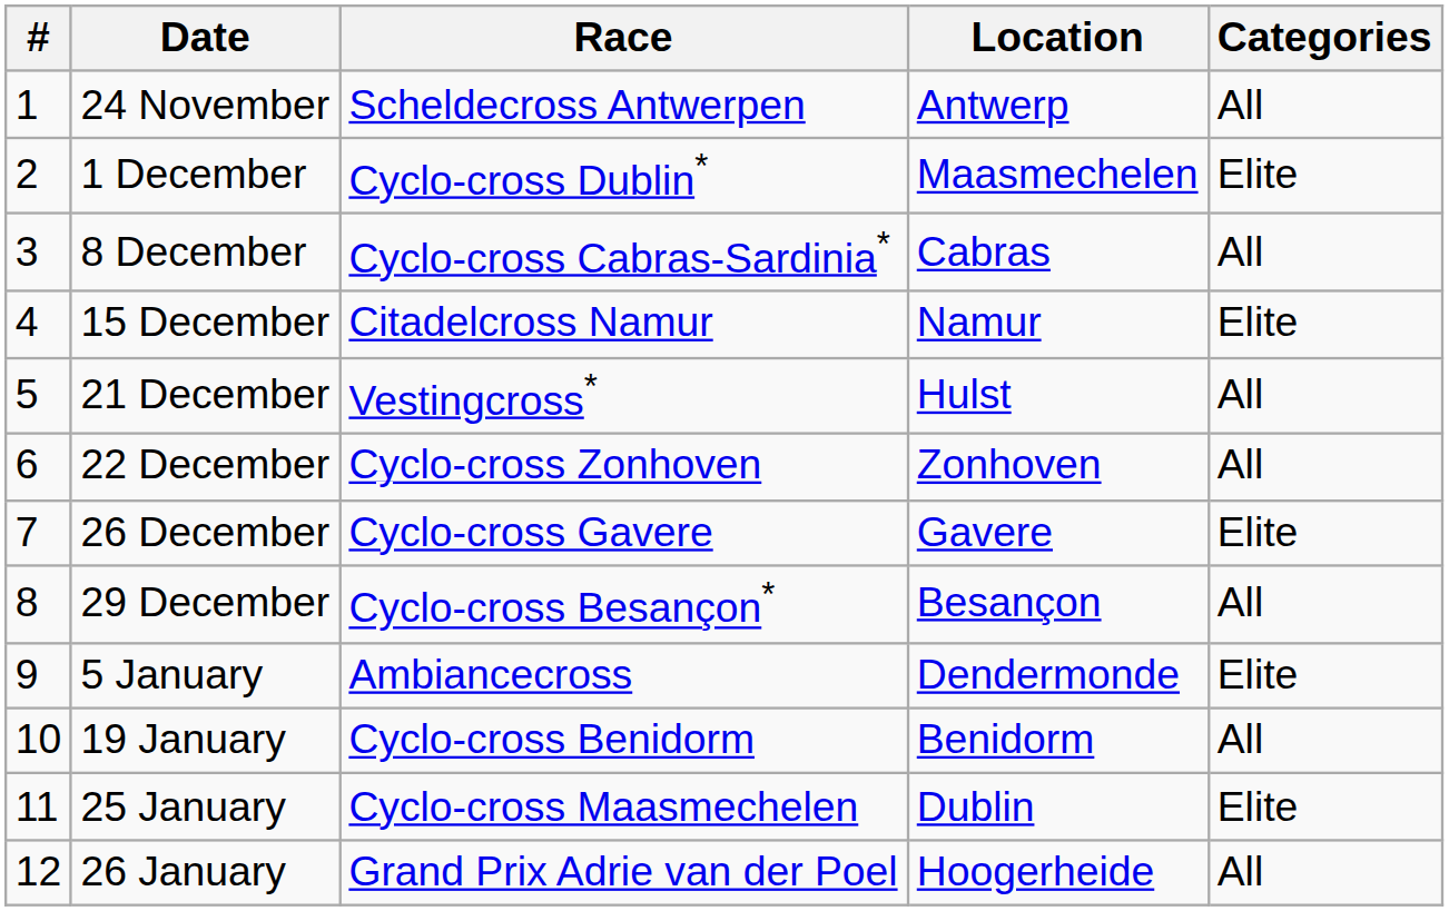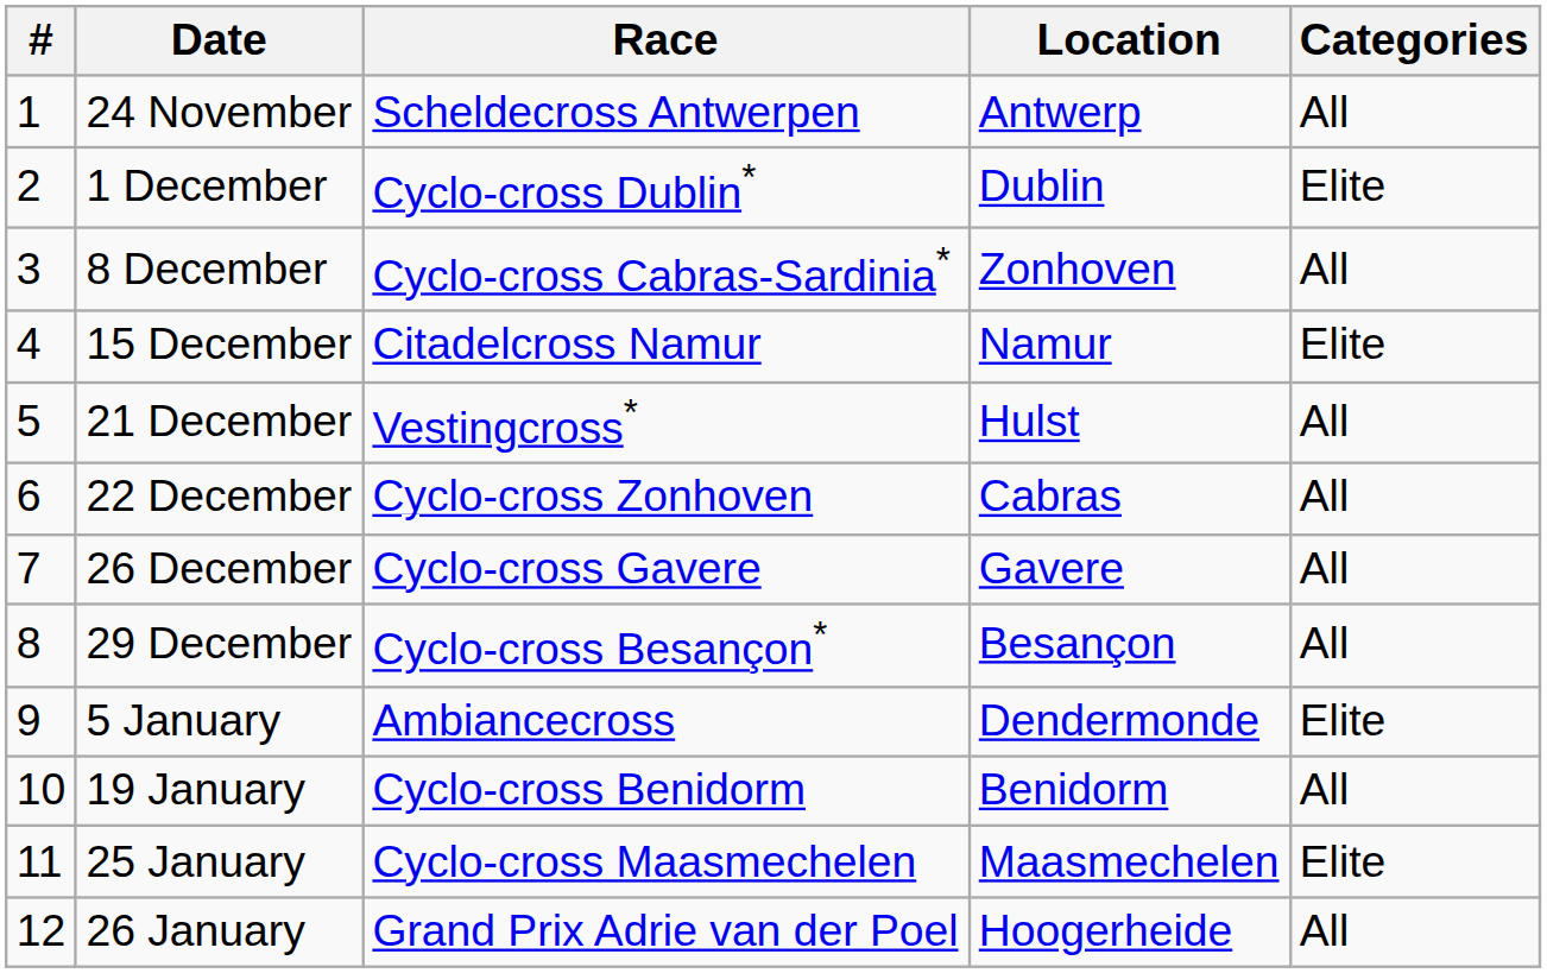1 December | Location: Maasmechelen -> Dublin
8 December | Location: Cabras -> Zonhoven
22 December | Location: Zonhoven -> Cabras
26 December | Categories: Elite -> All
25 January | Location: Dublin -> Maasmechelen
